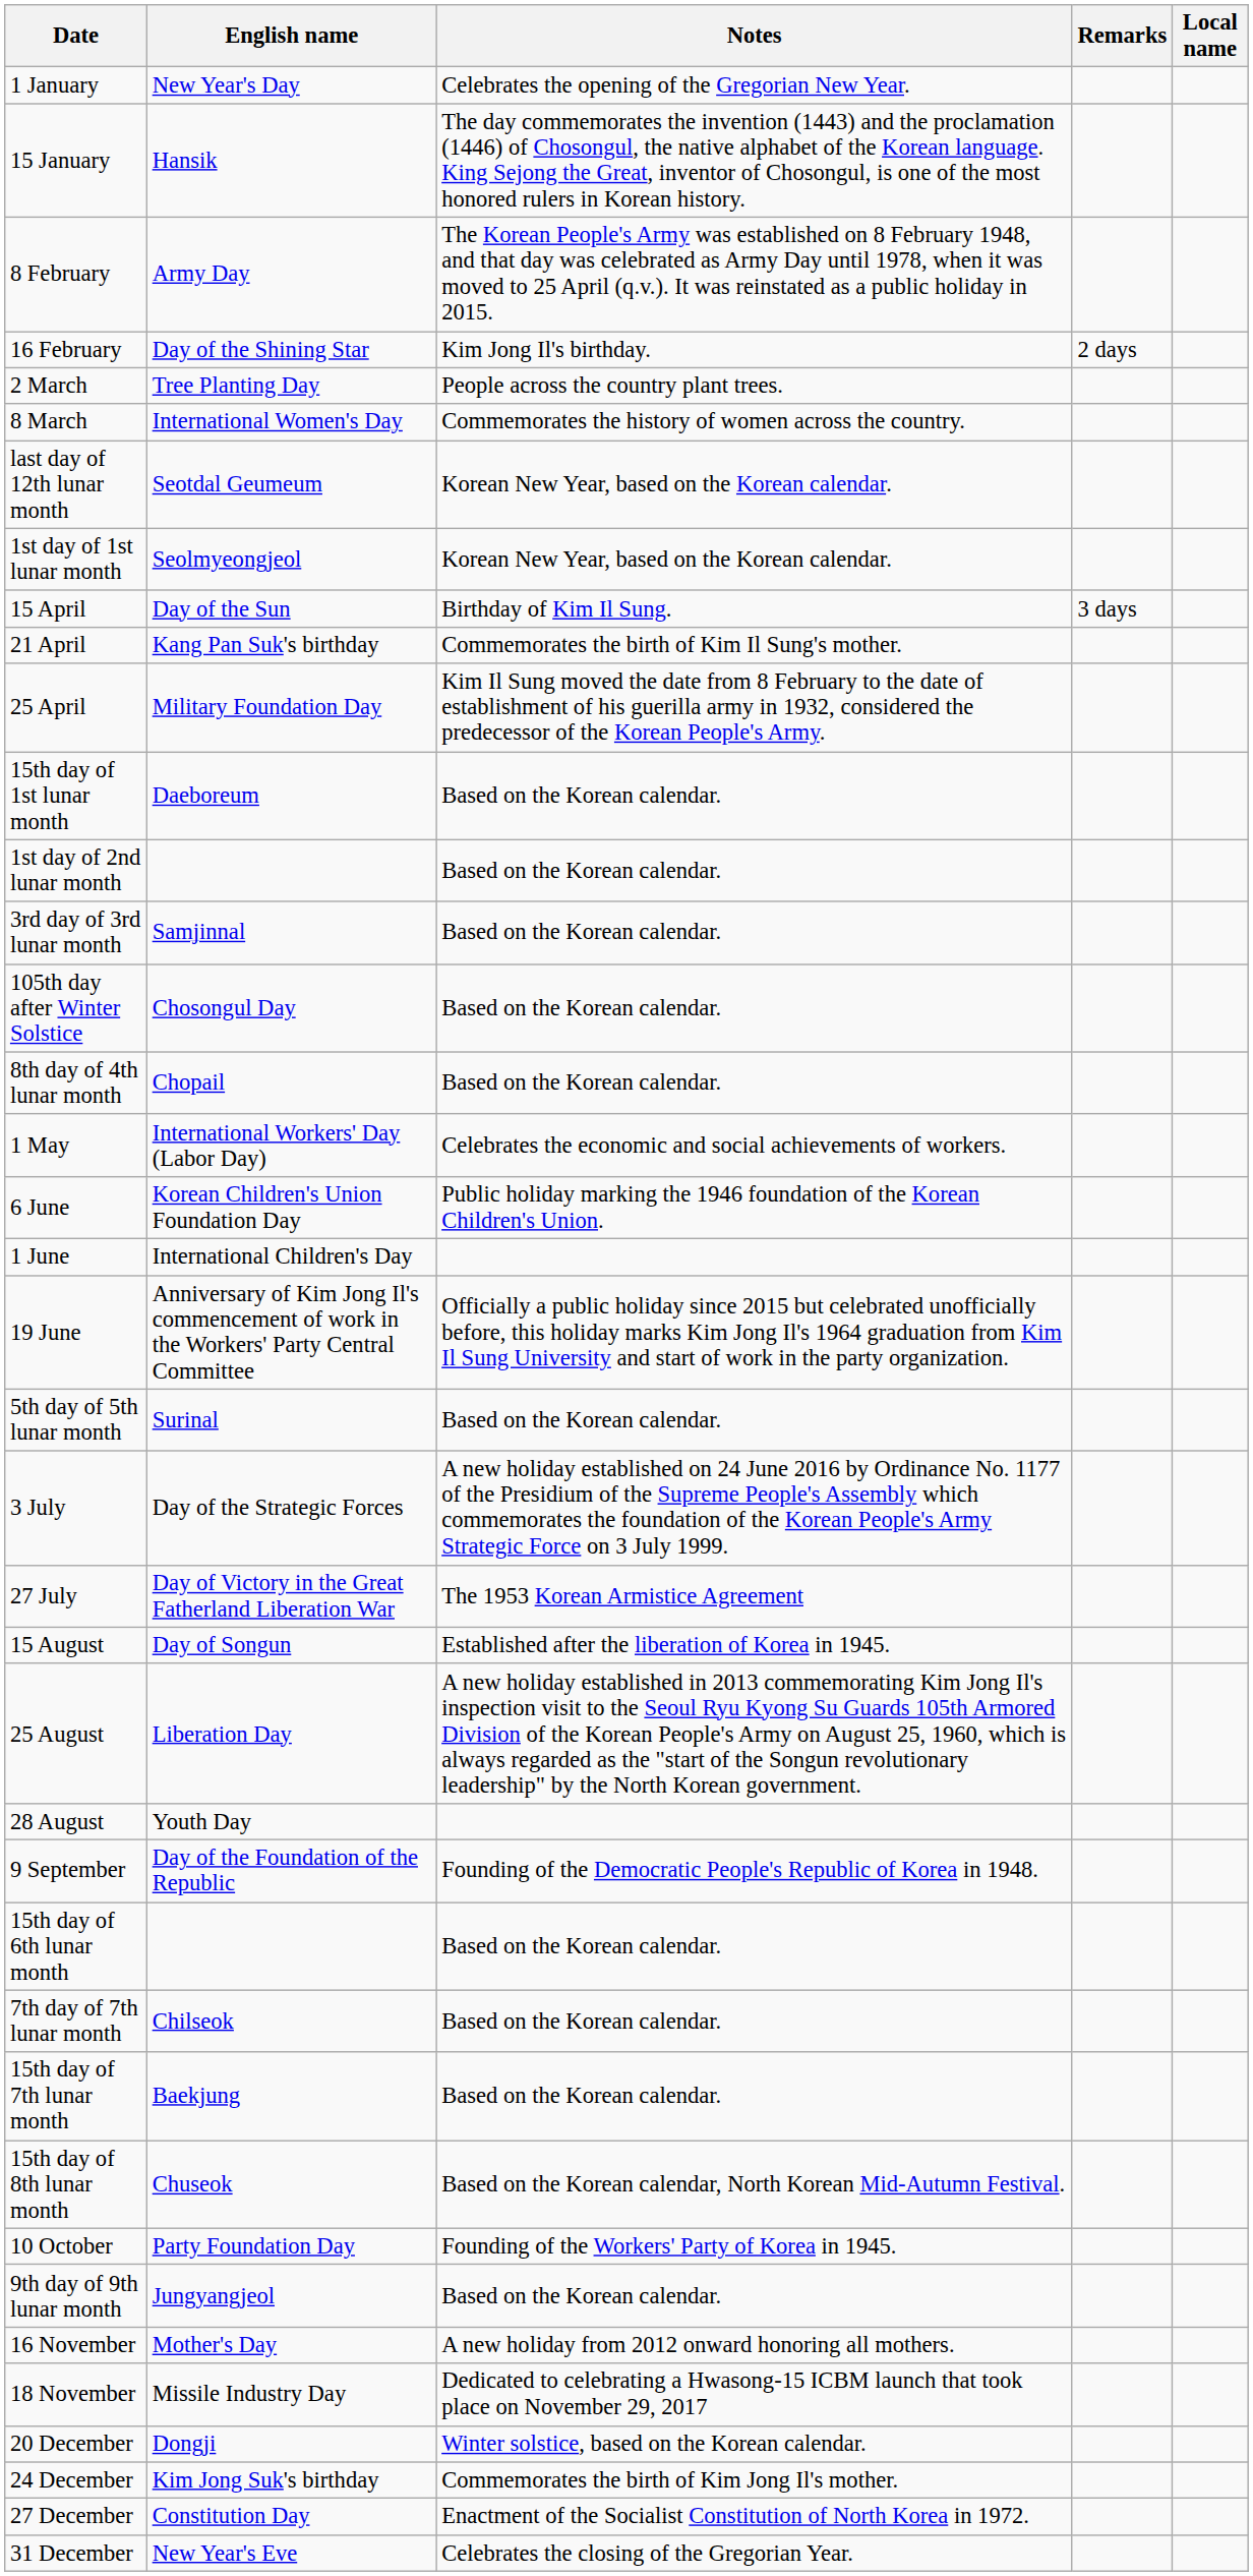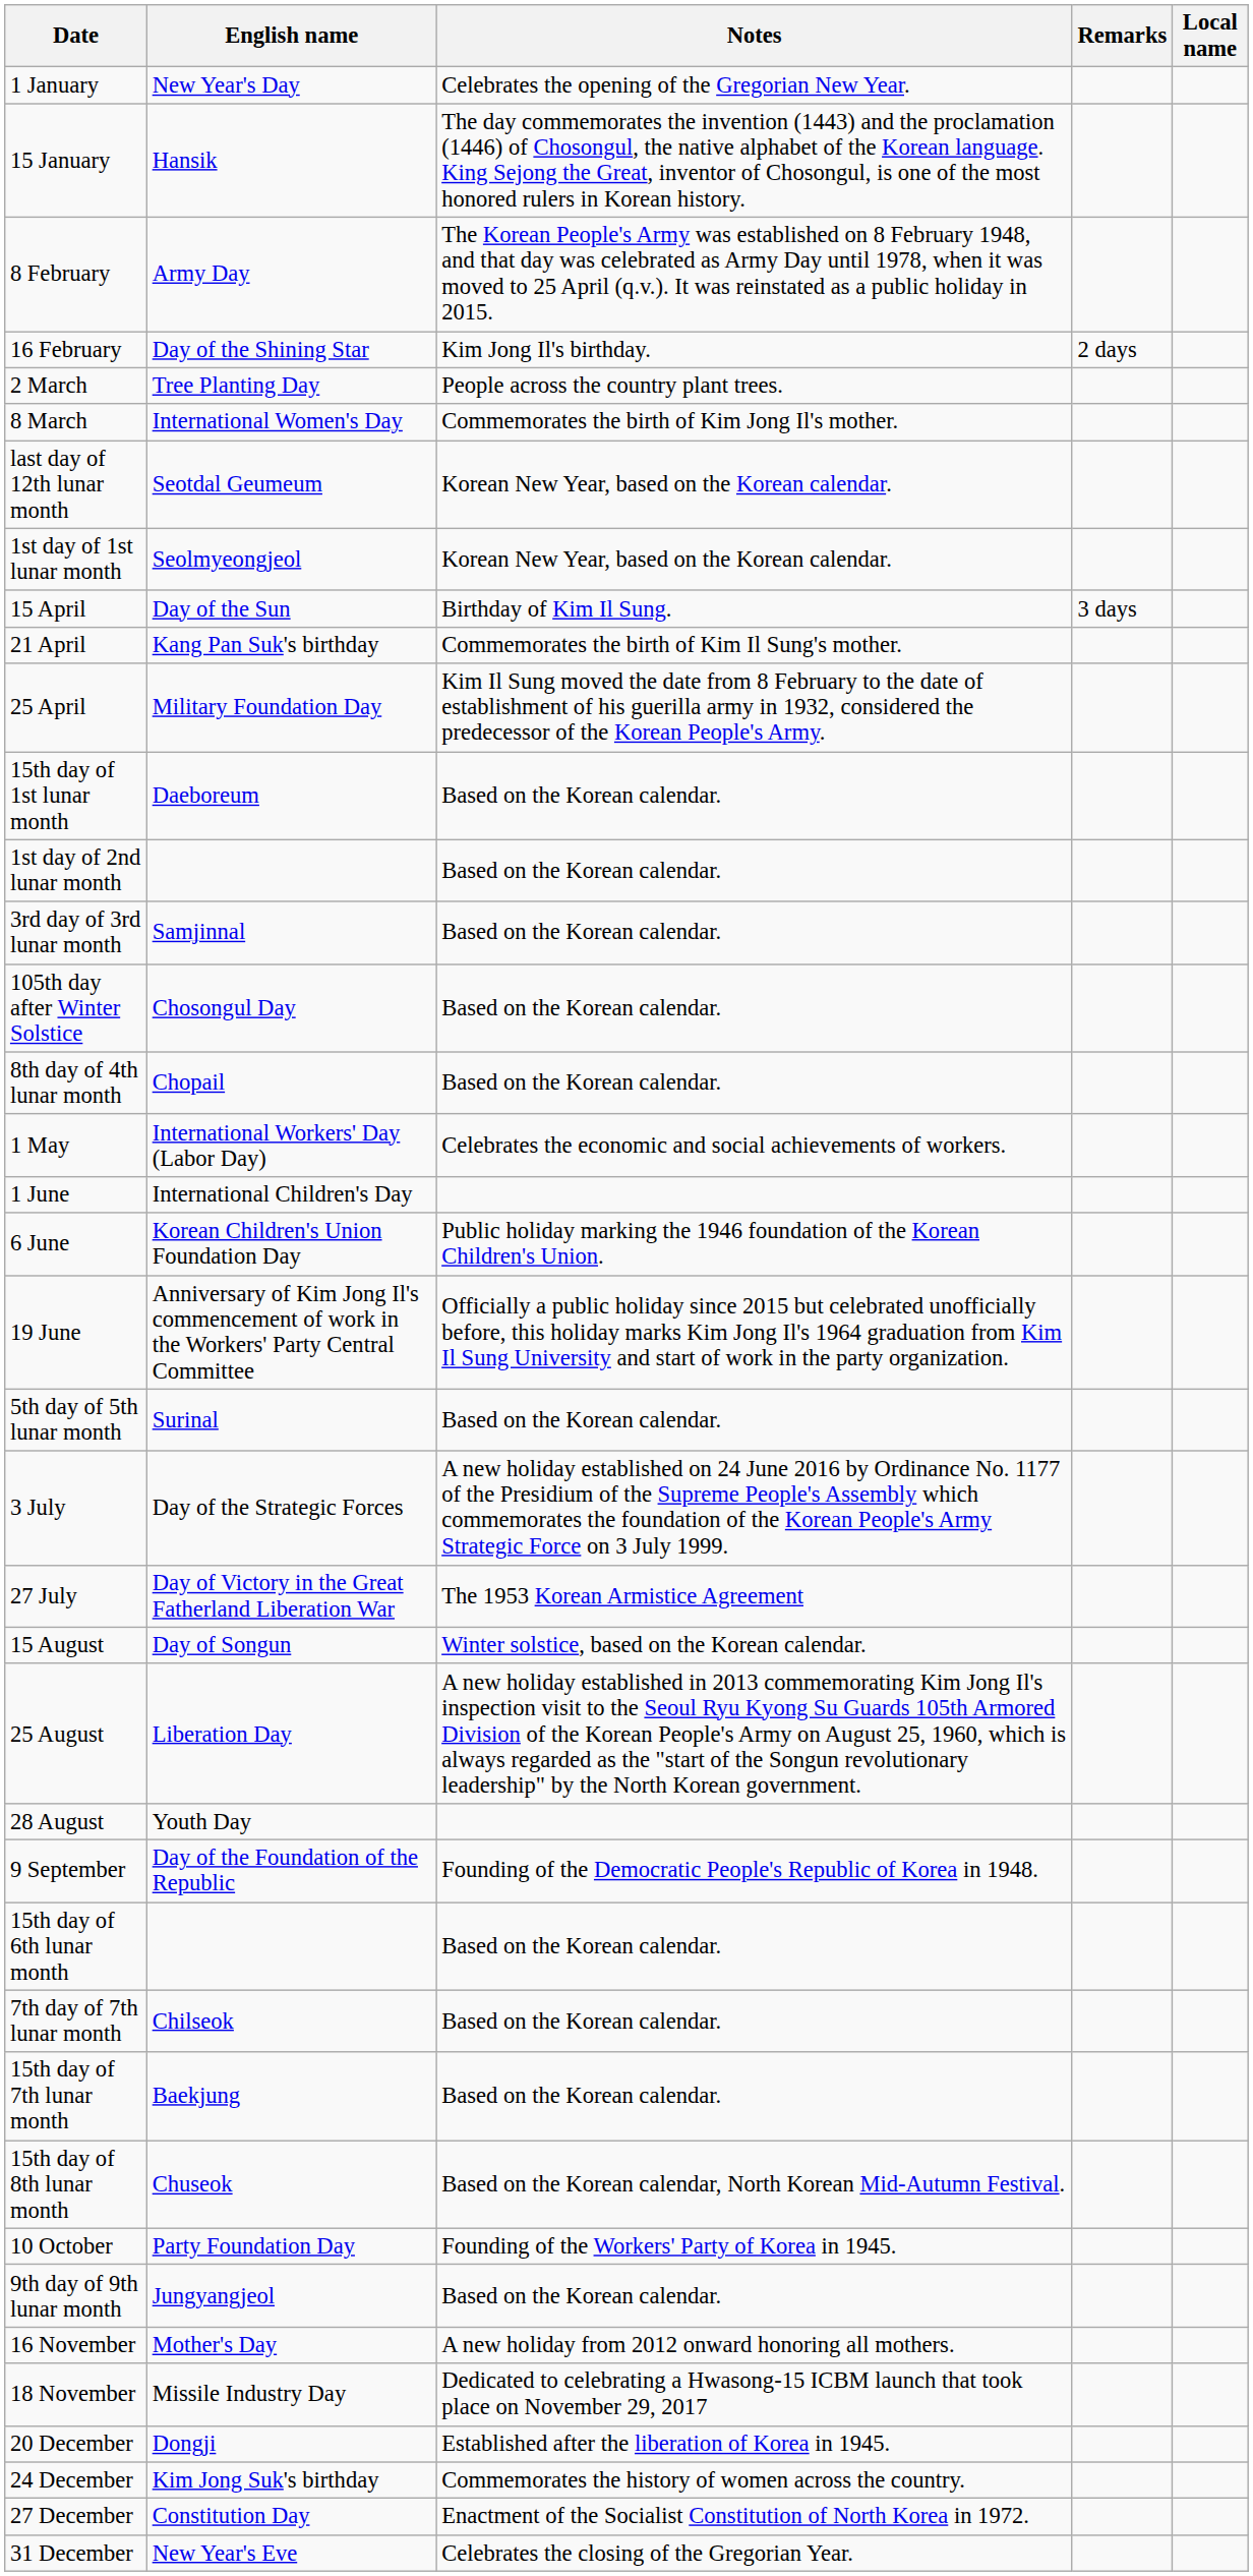8 March | Notes: Commemorates the history of women across the country. -> Commemorates the birth of Kim Jong Il's mother.
rows swapped: 1 June <-> 6 June
15 August | Notes: Established after the liberation of Korea in 1945. -> Winter solstice, based on the Korean calendar.
20 December | Notes: Winter solstice, based on the Korean calendar. -> Established after the liberation of Korea in 1945.
24 December | Notes: Commemorates the birth of Kim Jong Il's mother. -> Commemorates the history of women across the country.
